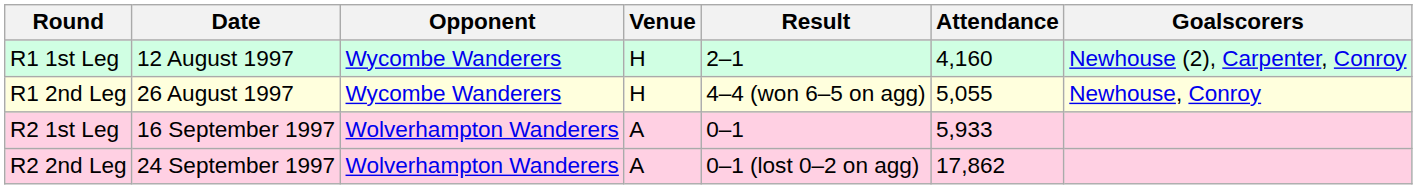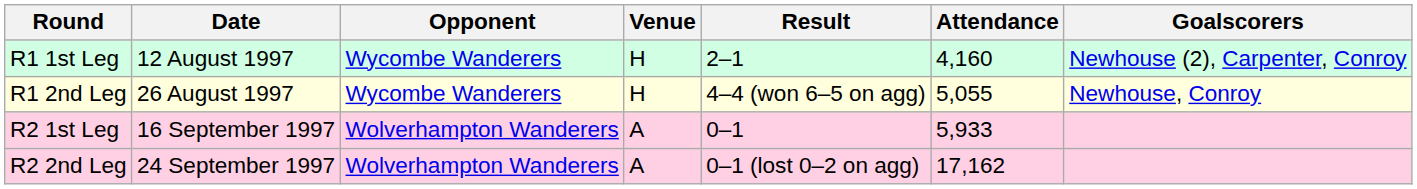R2 2nd Leg | Attendance: 17,862 -> 17,162
